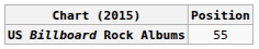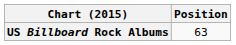US Billboard Rock Albums | Position: 55 -> 63
